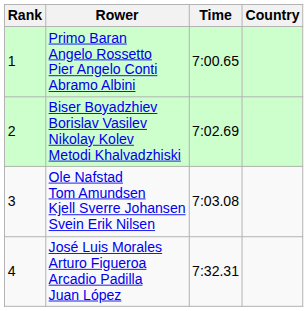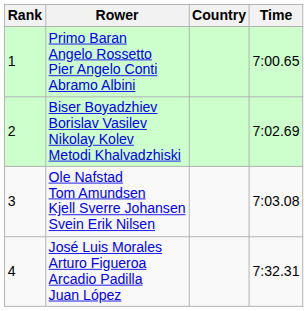columns swapped: Country <-> Time
